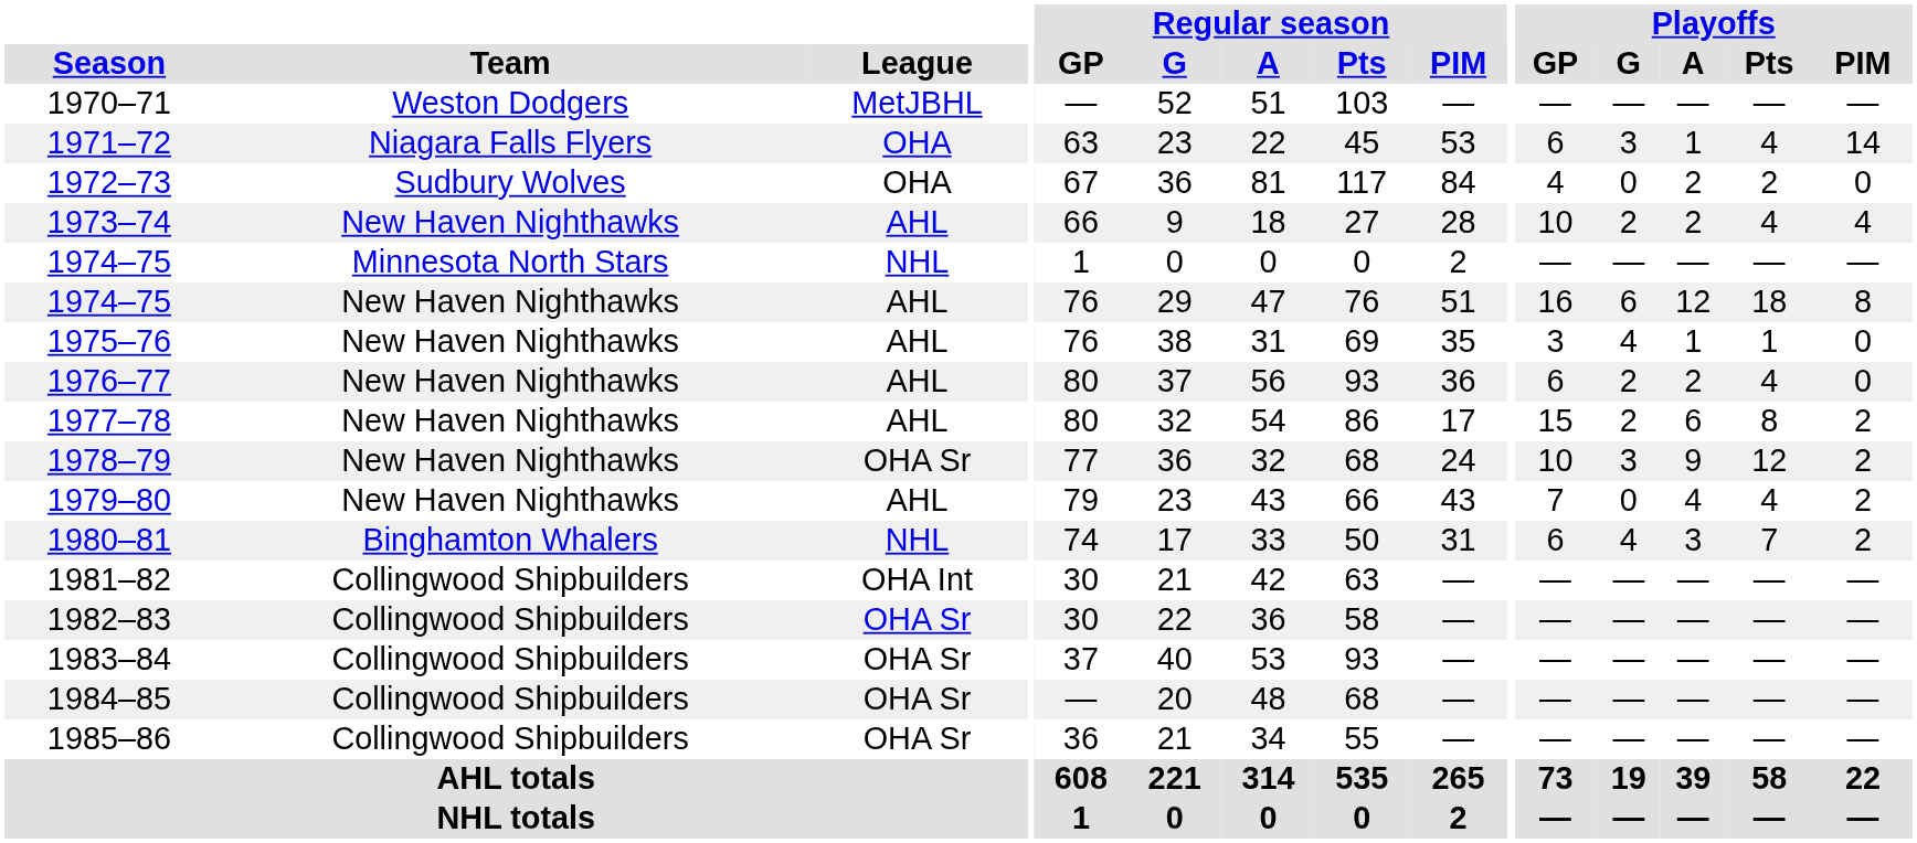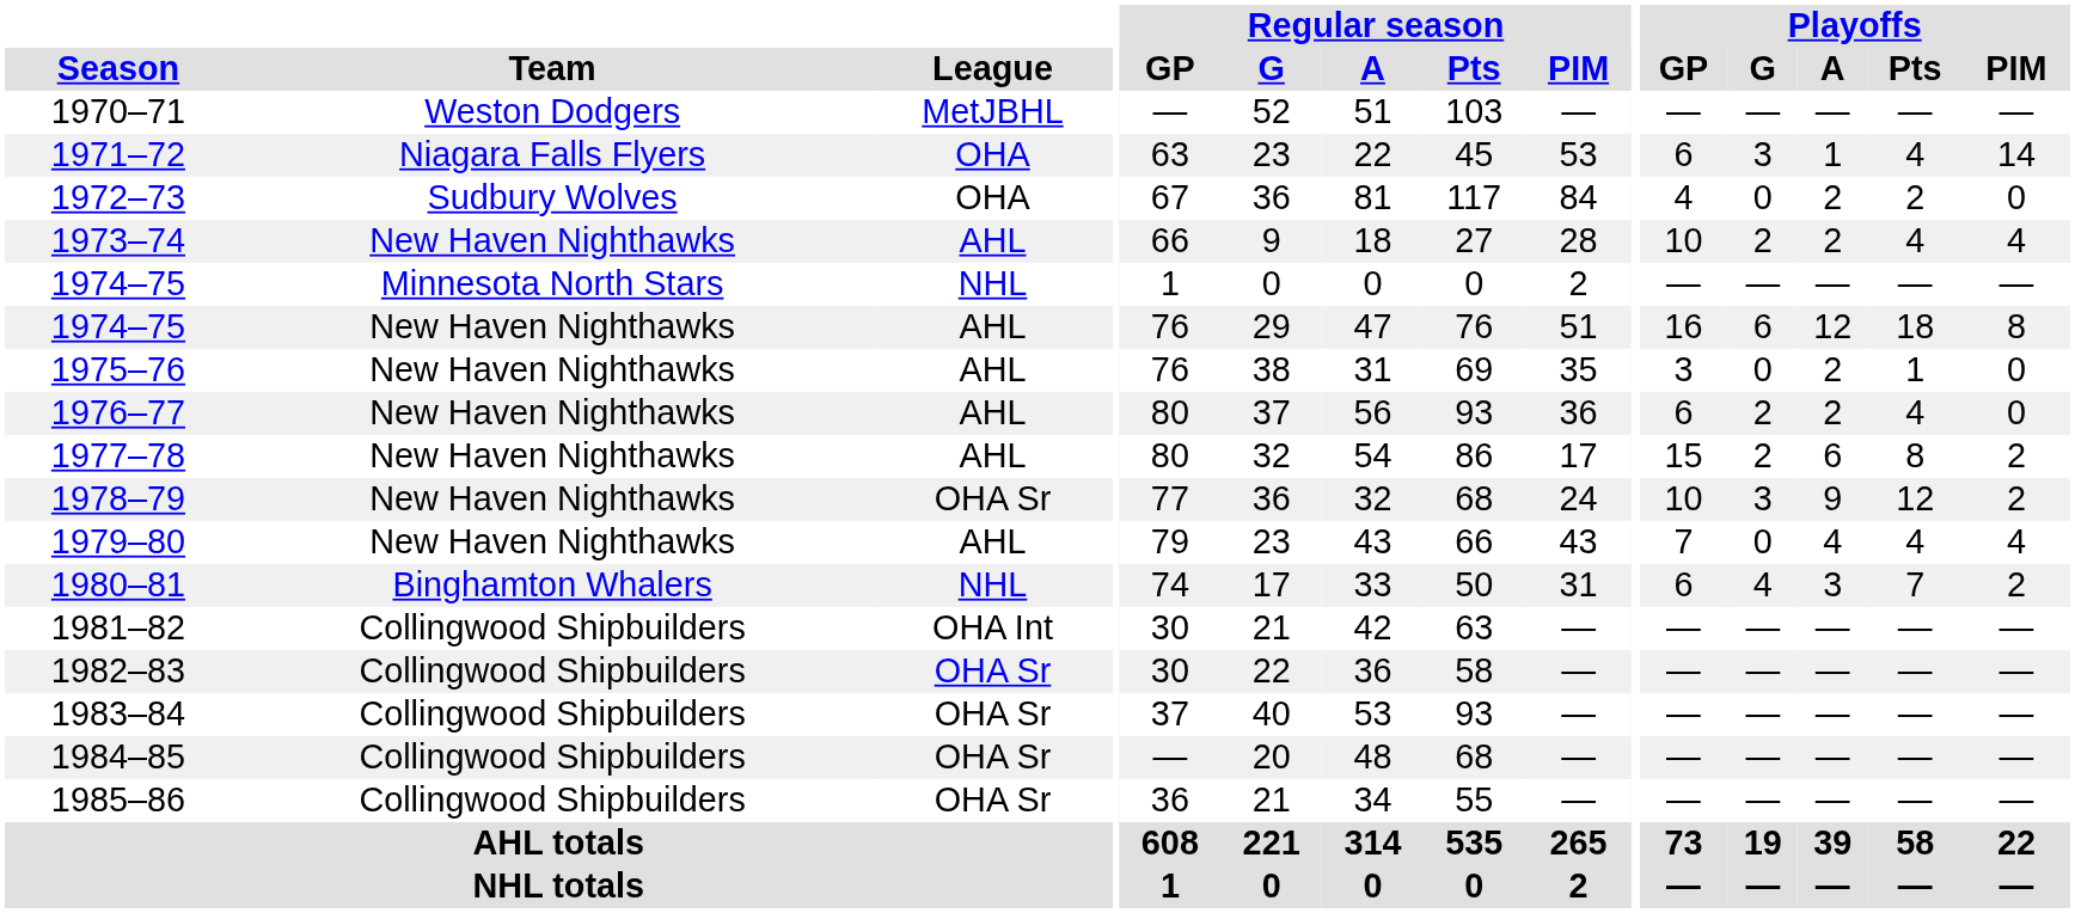1975–76 | Playoffs / G: 4 -> 0
1975–76 | Playoffs / A: 1 -> 2
1979–80 | Playoffs / PIM: 2 -> 4
